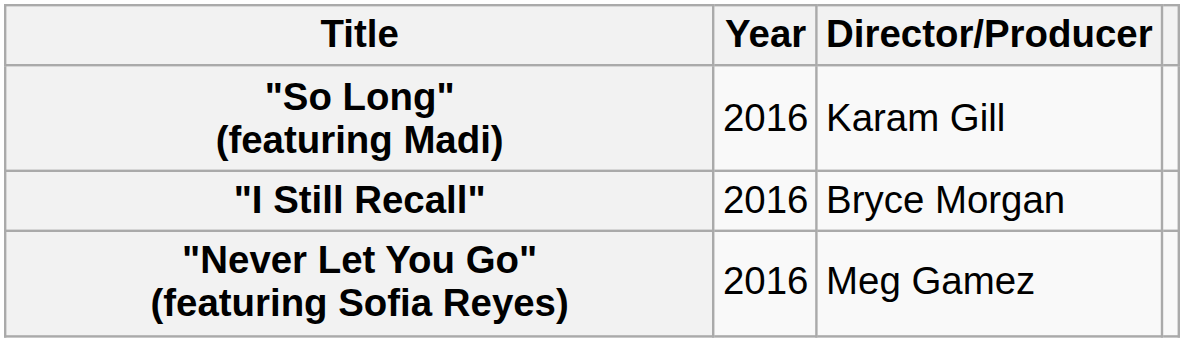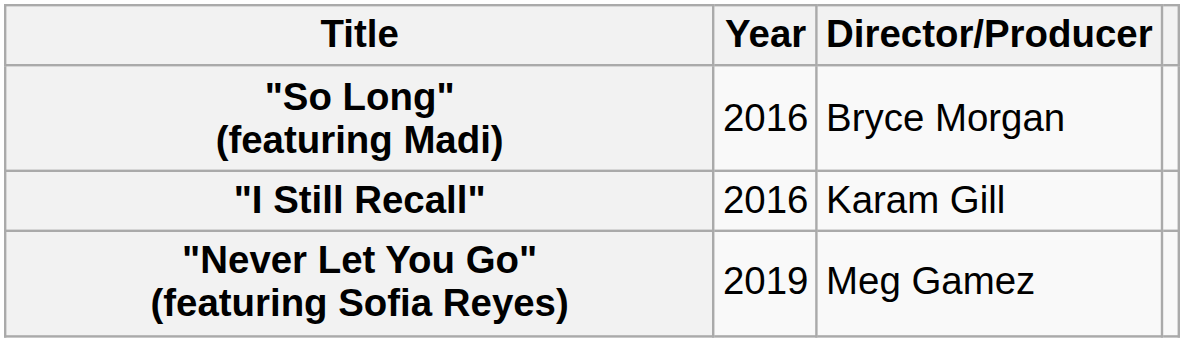"So Long" (featuring Madi) | Director/Producer: Karam Gill -> Bryce Morgan
"I Still Recall" | Director/Producer: Bryce Morgan -> Karam Gill
"Never Let You Go" (featuring Sofia Reyes) | Year: 2016 -> 2019
